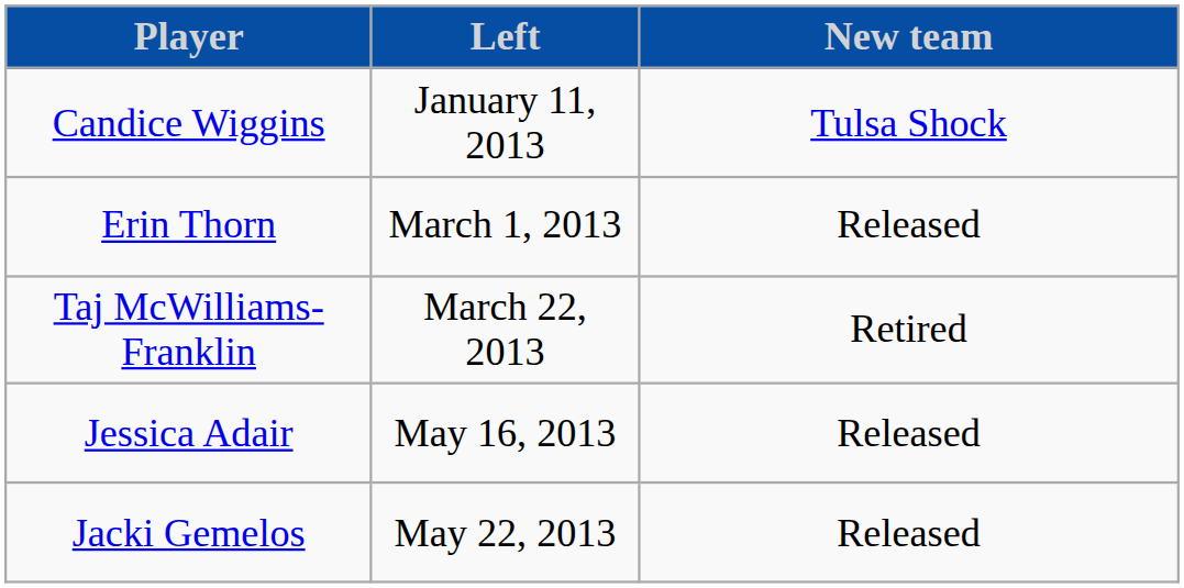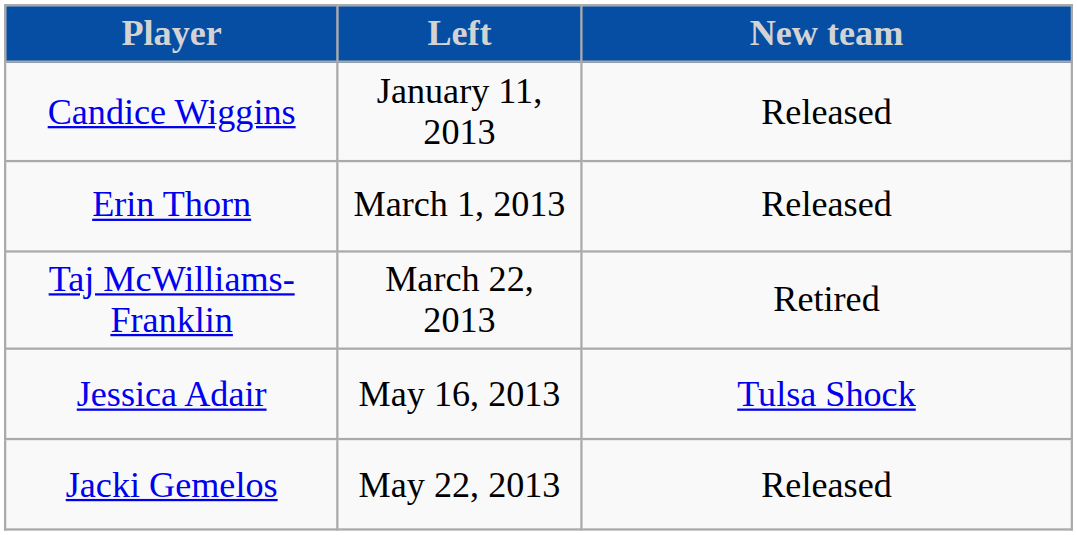Candice Wiggins | New team: Tulsa Shock -> Released
Jessica Adair | New team: Released -> Tulsa Shock
